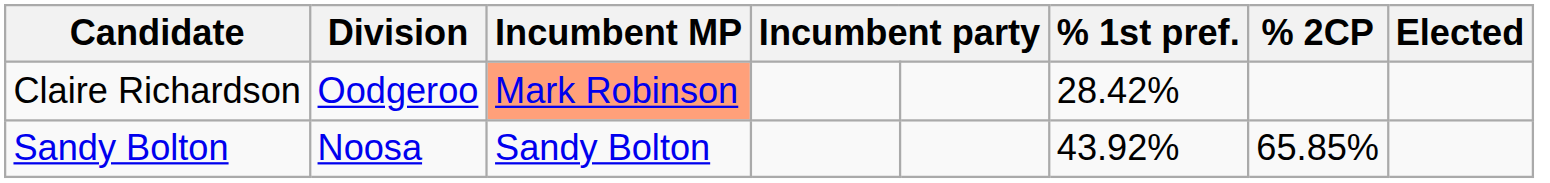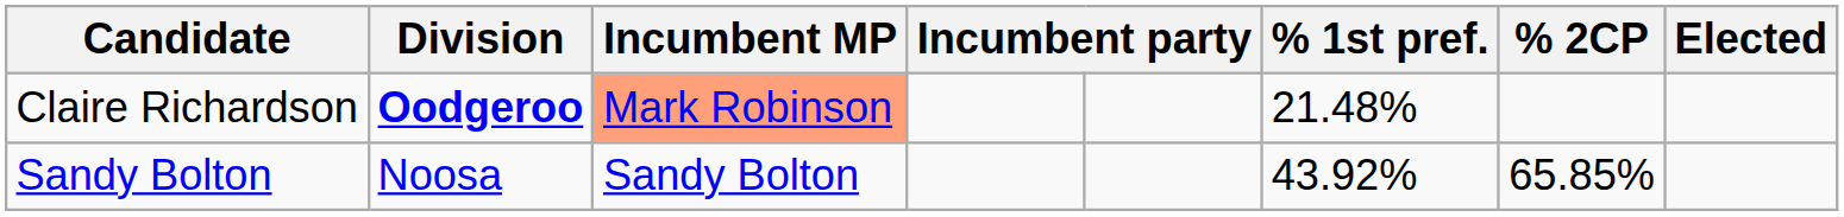Claire Richardson | Division: normal -> bold
Claire Richardson | % 1st pref.: 28.42% -> 21.48%
